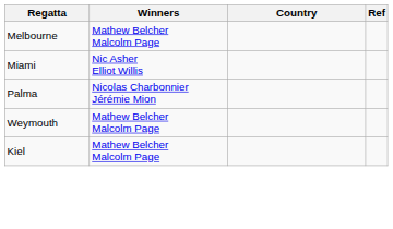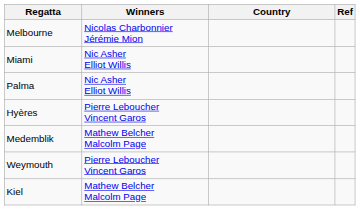Melbourne | Winners: Mathew Belcher Malcolm Page -> Nicolas Charbonnier Jérémie Mion
Palma | Winners: Nicolas Charbonnier Jérémie Mion -> Nic Asher Elliot Willis
+ row: Hyères | Pierre Leboucher Vincent Garos
+ row: Medemblik | Mathew Belcher Malcolm Page
Weymouth | Winners: Mathew Belcher Malcolm Page -> Pierre Leboucher Vincent Garos
